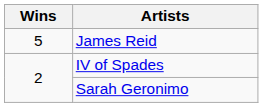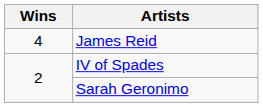James Reid | Wins: 5 -> 4
